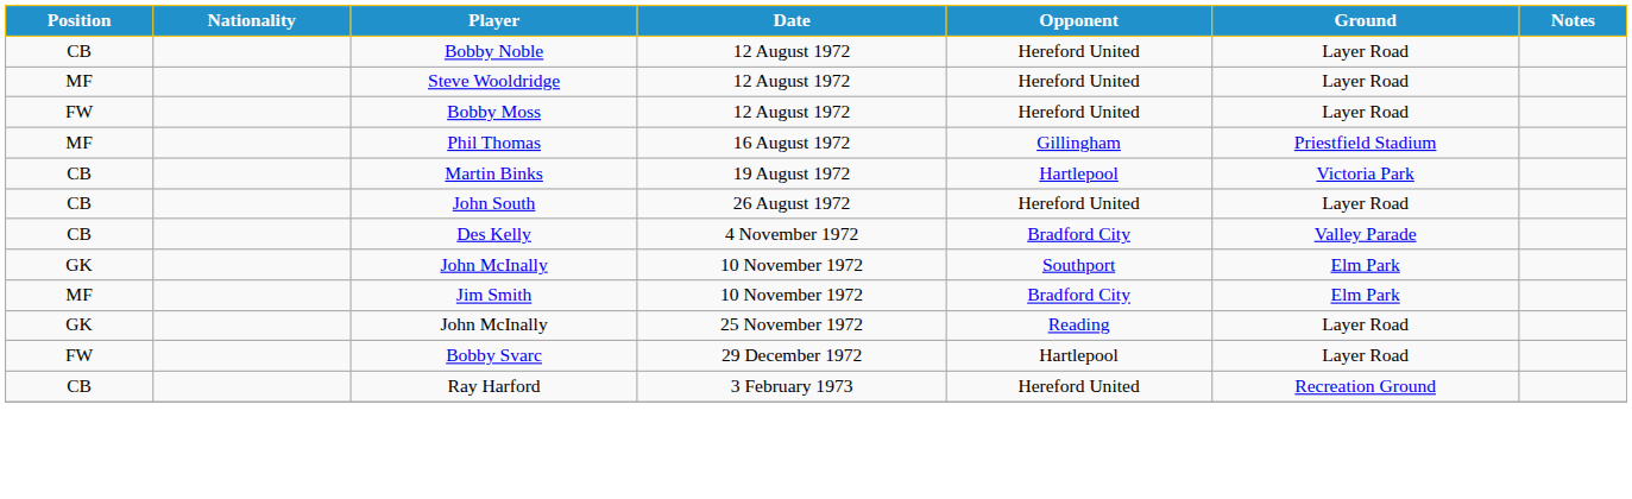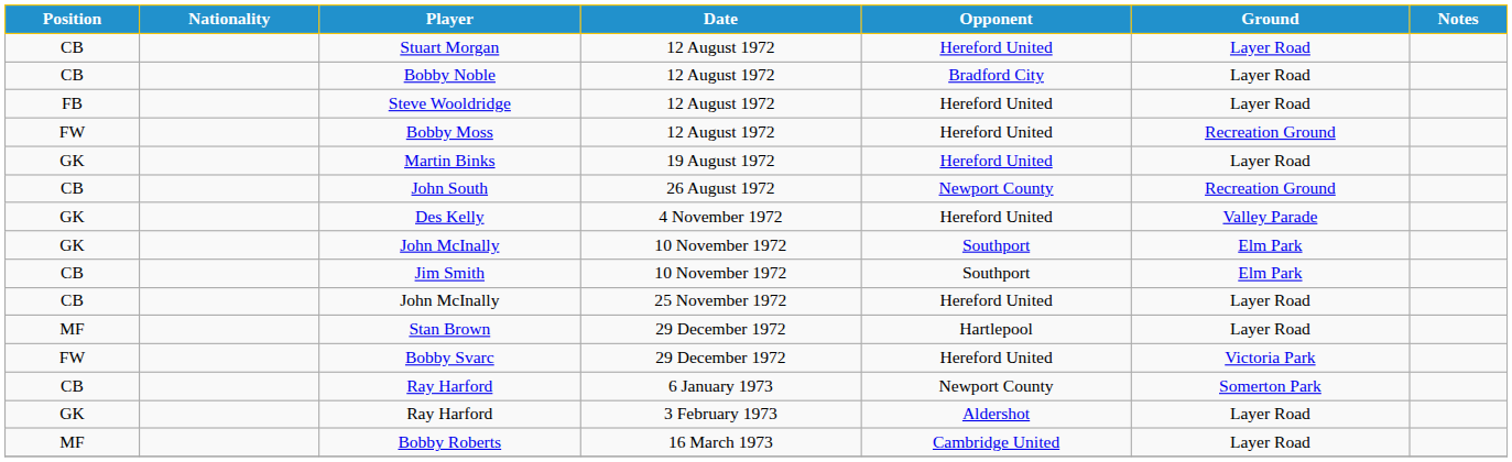+ row: CB | Stuart Morgan | 12 August 1972 | Hereford United | Layer Road
Bobby Noble | Opponent: Hereford United -> Bradford City
Steve Wooldridge | Position: MF -> FB
Bobby Moss | Ground: Layer Road -> Recreation Ground
- row: MF | Phil Thomas | 16 August 1972 | Gillingham | Priestfield Stadium
Martin Binks | Position: CB -> GK
Martin Binks | Opponent: Hartlepool -> Hereford United
Martin Binks | Ground: Victoria Park -> Layer Road
John South | Opponent: Hereford United -> Newport County
John South | Ground: Layer Road -> Recreation Ground
Des Kelly | Position: CB -> GK
Des Kelly | Opponent: Bradford City -> Hereford United
Jim Smith | Position: MF -> CB
Jim Smith | Opponent: Bradford City -> Southport
John McInally / 25 November 1972 | Position: GK -> CB
John McInally / 25 November 1972 | Opponent: Reading -> Hereford United
+ row: MF | Stan Brown | 29 December 1972 | Hartlepool | Layer Road
Bobby Svarc | Opponent: Hartlepool -> Hereford United
Bobby Svarc | Ground: Layer Road -> Victoria Park
+ row: CB | Ray Harford | 6 January 1973 | Newport County | Somerton Park
Ray Harford / 3 February 1973 | Position: CB -> GK
Ray Harford / 3 February 1973 | Opponent: Hereford United -> Aldershot
Ray Harford / 3 February 1973 | Ground: Recreation Ground -> Layer Road
+ row: MF | Bobby Roberts | 16 March 1973 | Cambridge United | Layer Road
